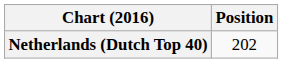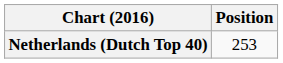Netherlands (Dutch Top 40) | Position: 202 -> 253
